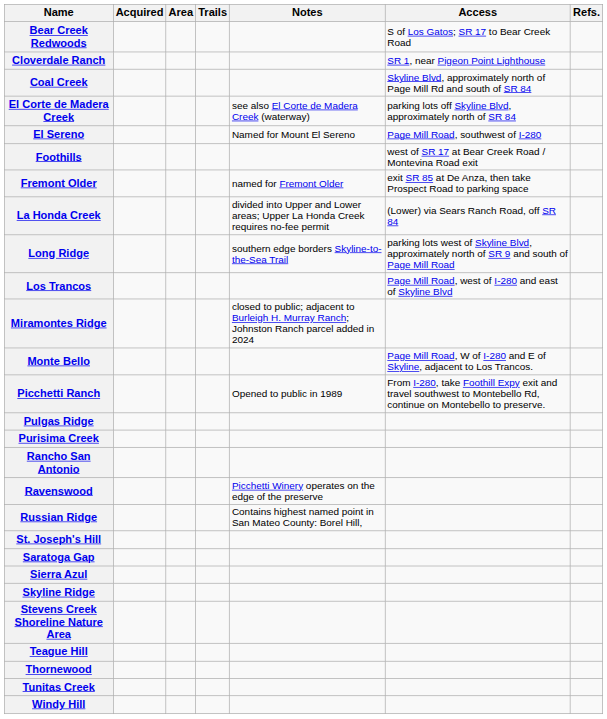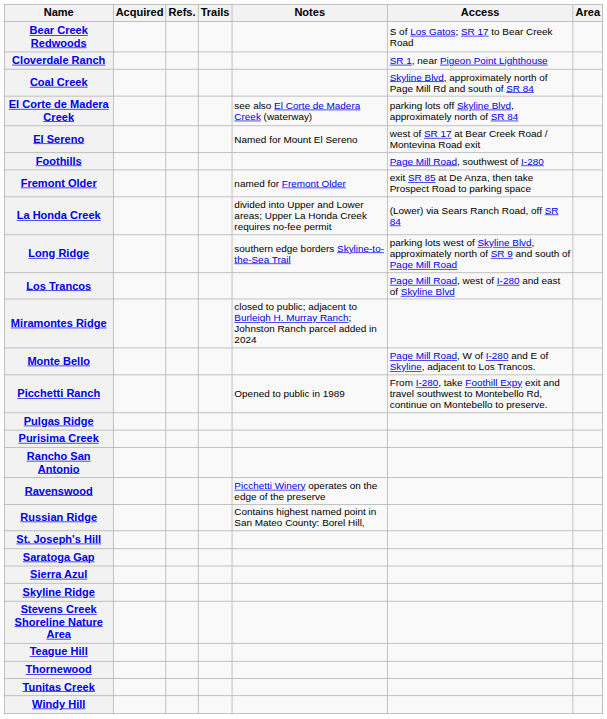columns swapped: Area <-> Refs.
El Sereno | Access: Page Mill Road, southwest of I-280 -> west of SR 17 at Bear Creek Road / Montevina Road exit
Foothills | Access: west of SR 17 at Bear Creek Road / Montevina Road exit -> Page Mill Road, southwest of I-280
